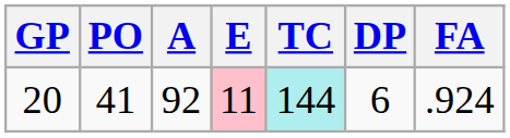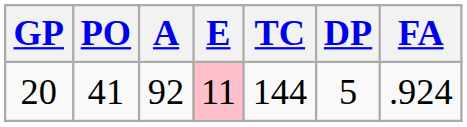20 | TC: paleturquoise background -> no background
20 | DP: 6 -> 5
